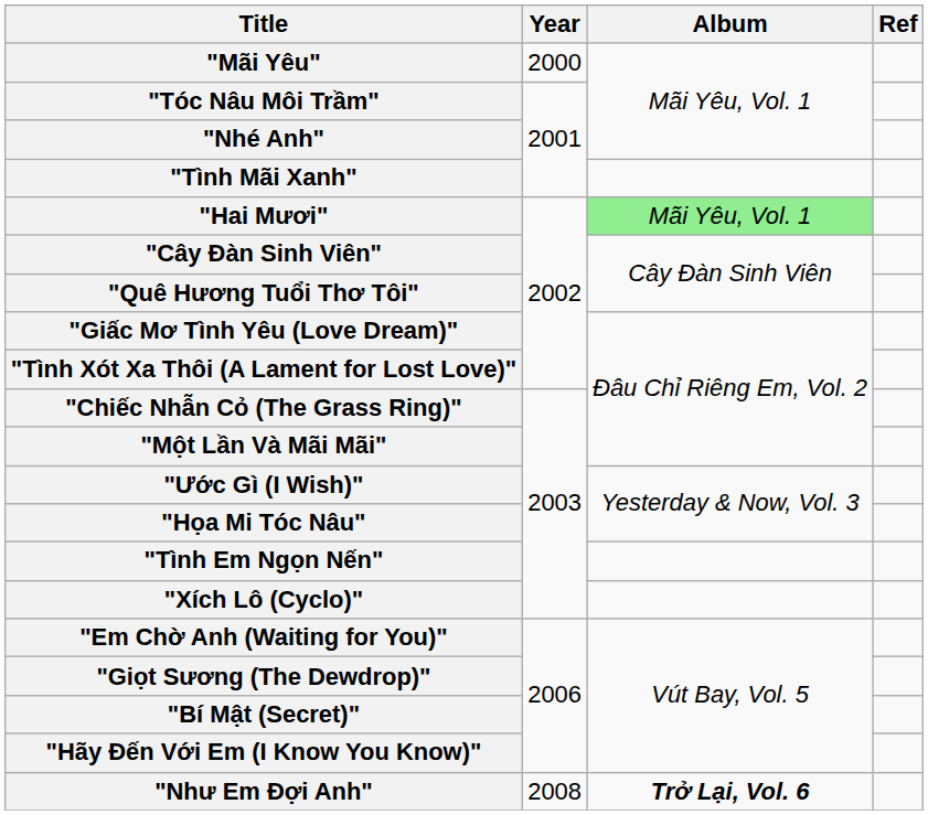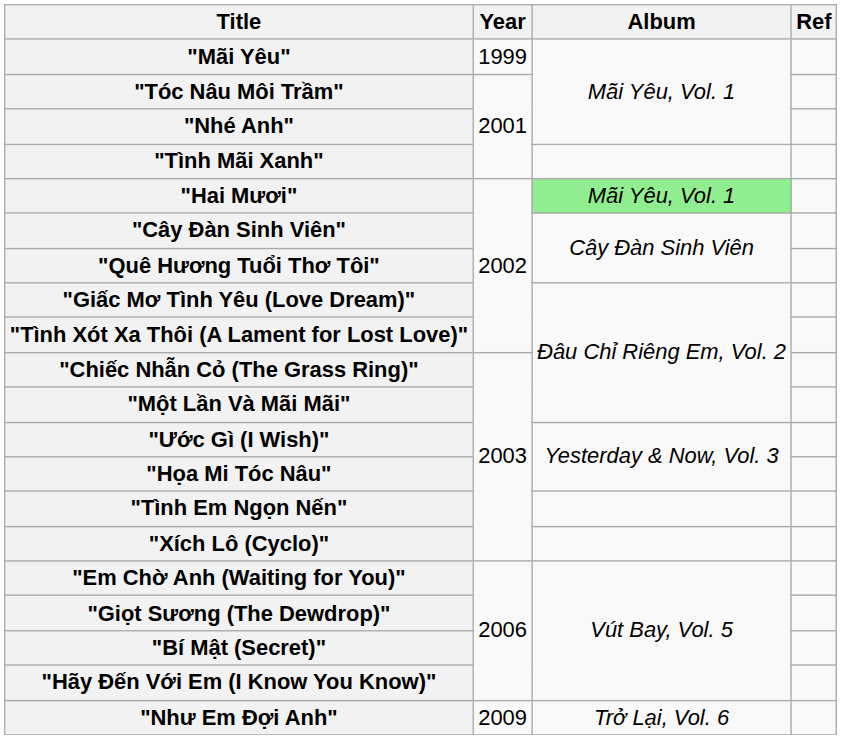"Mãi Yêu" | Year: 2000 -> 1999
"Như Em Đợi Anh" | Year: 2008 -> 2009
"Như Em Đợi Anh" | Album: bold -> normal
